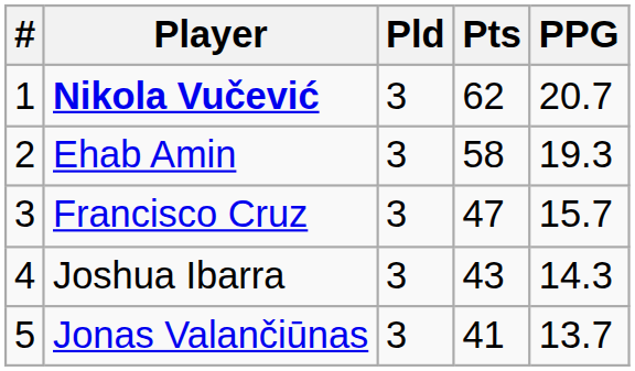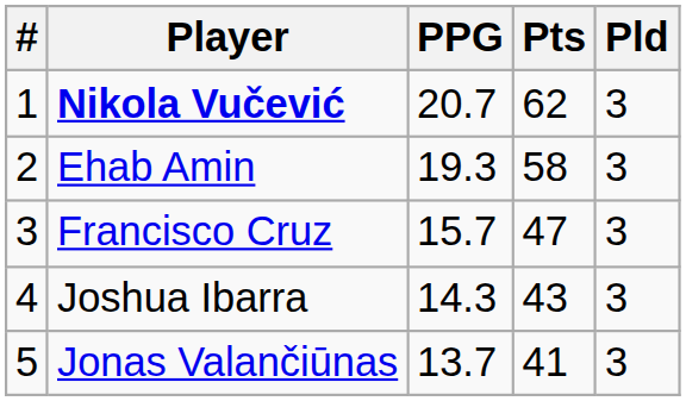columns swapped: Pld <-> PPG
